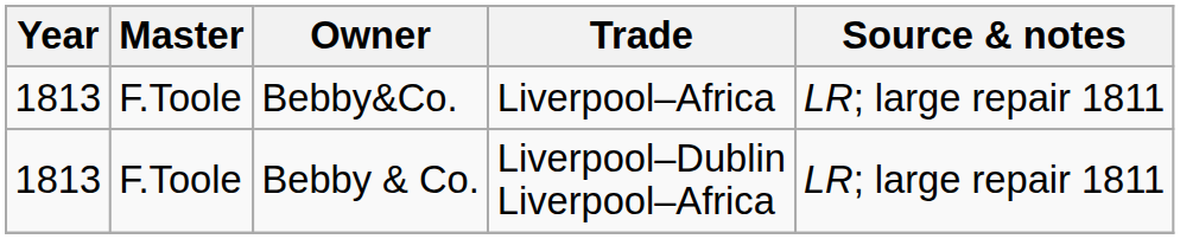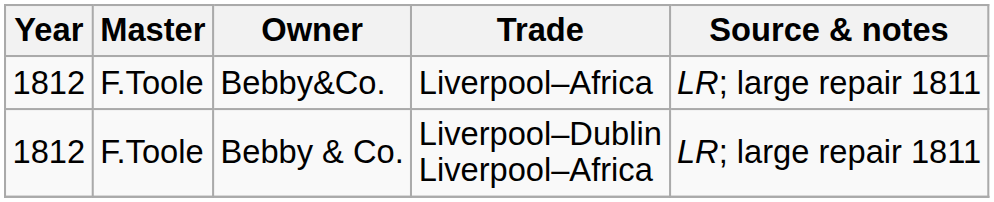Bebby&Co. | Year: 1813 -> 1812
Bebby & Co. | Year: 1813 -> 1812
